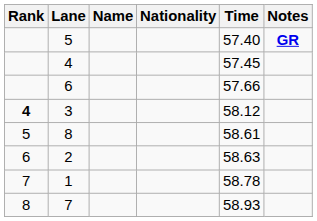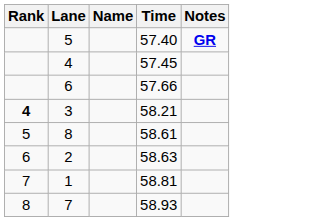- column: Nationality
3 | Time: 58.12 -> 58.21
1 | Time: 58.78 -> 58.81
